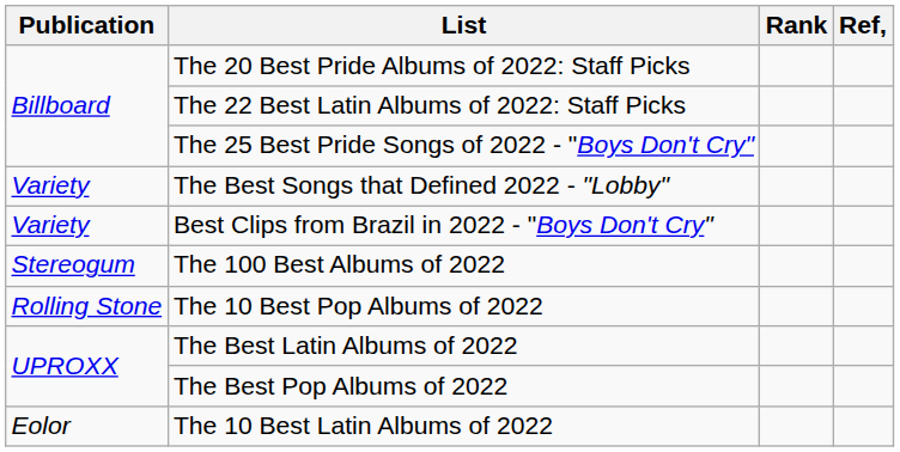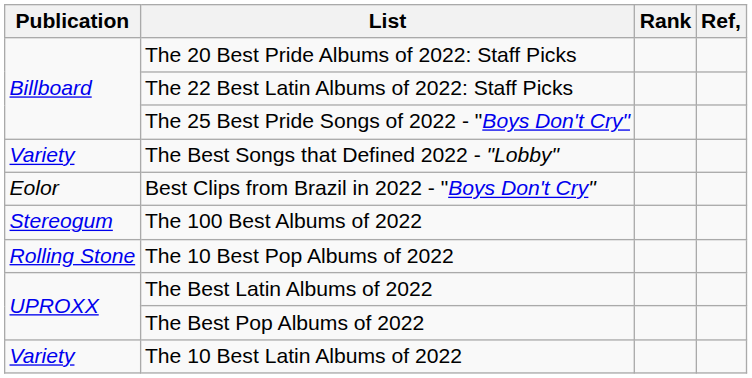Best Clips from Brazil in 2022 - "Boys Don't Cry" | Publication: Variety -> Eolor
The 10 Best Latin Albums of 2022 | Publication: Eolor -> Variety
